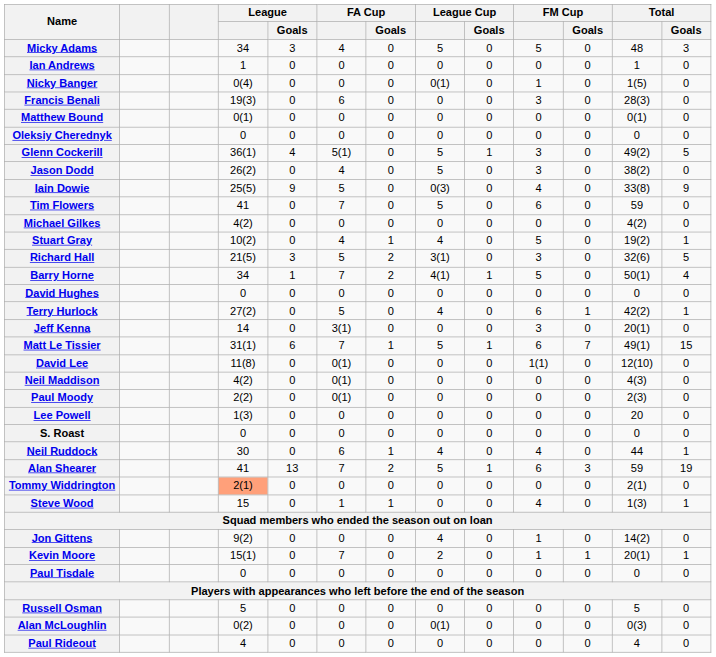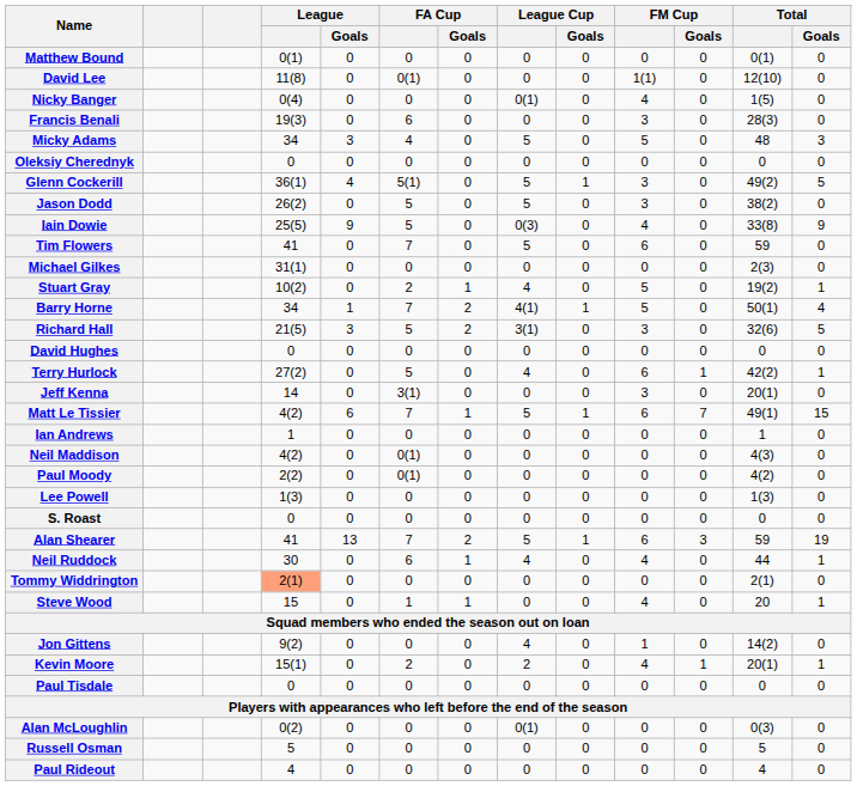rows swapped: Micky Adams <-> Matthew Bound
rows swapped: Ian Andrews <-> David Lee
Nicky Banger | FM Cup: 1 -> 4
Jason Dodd | FA Cup: 4 -> 5
Michael Gilkes | League: 4(2) -> 31(1)
Michael Gilkes | Total: 4(2) -> 2(3)
Stuart Gray | FA Cup: 4 -> 2
rows swapped: Richard Hall <-> Barry Horne
Matt Le Tissier | League: 31(1) -> 4(2)
Paul Moody | Total: 2(3) -> 4(2)
Lee Powell | Total: 20 -> 1(3)
rows swapped: Neil Ruddock <-> Alan Shearer
Steve Wood | Total: 1(3) -> 20
Kevin Moore | FA Cup: 7 -> 2
Kevin Moore | FM Cup: 1 -> 4
rows swapped: Alan McLoughlin <-> Russell Osman
